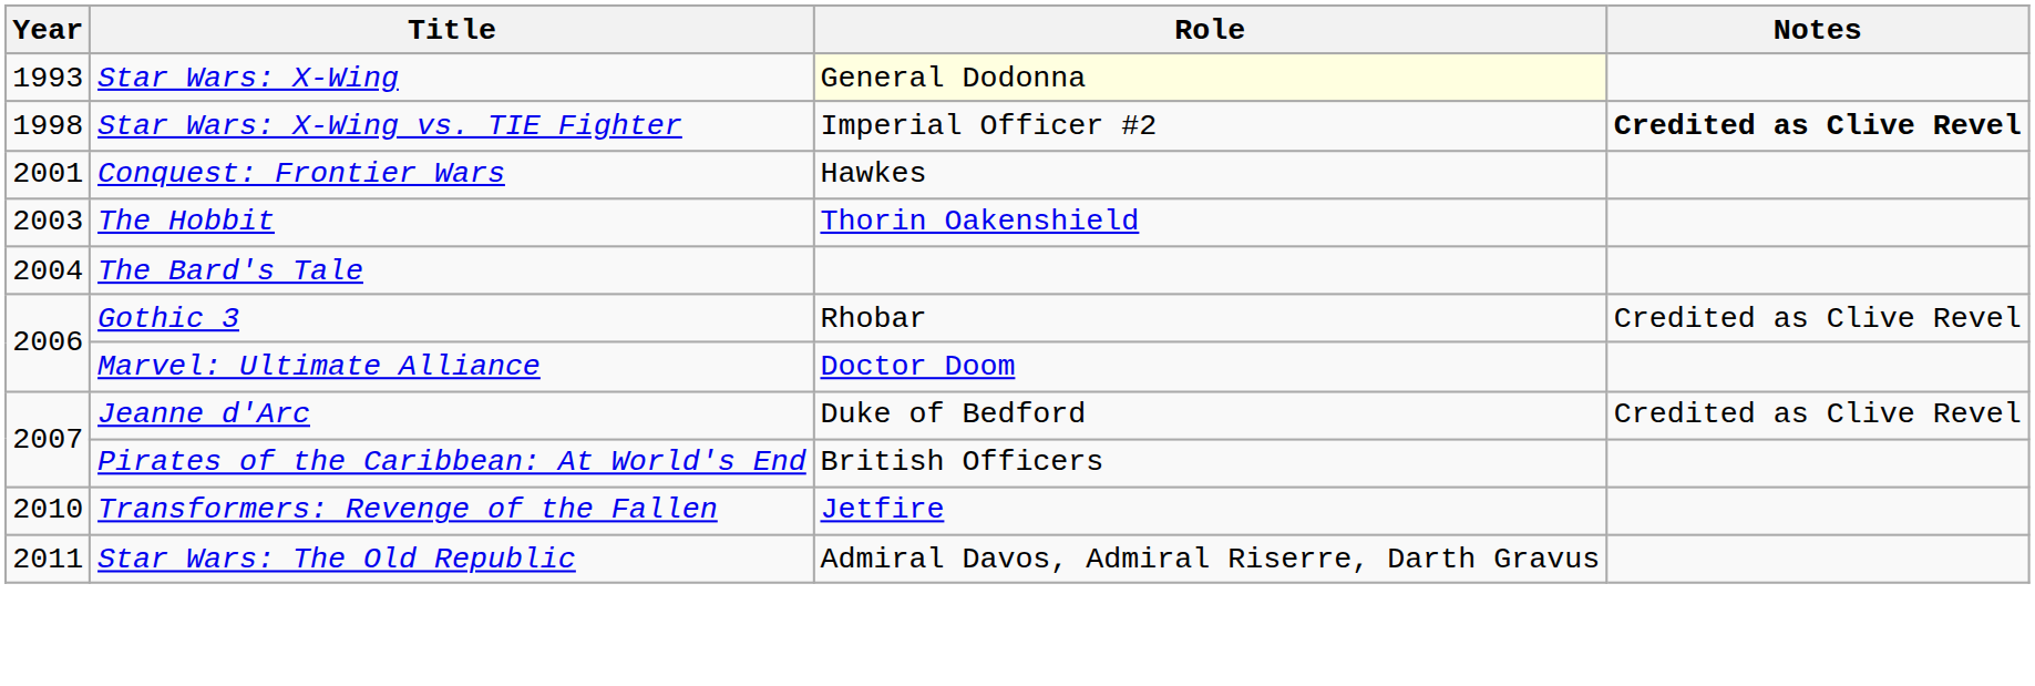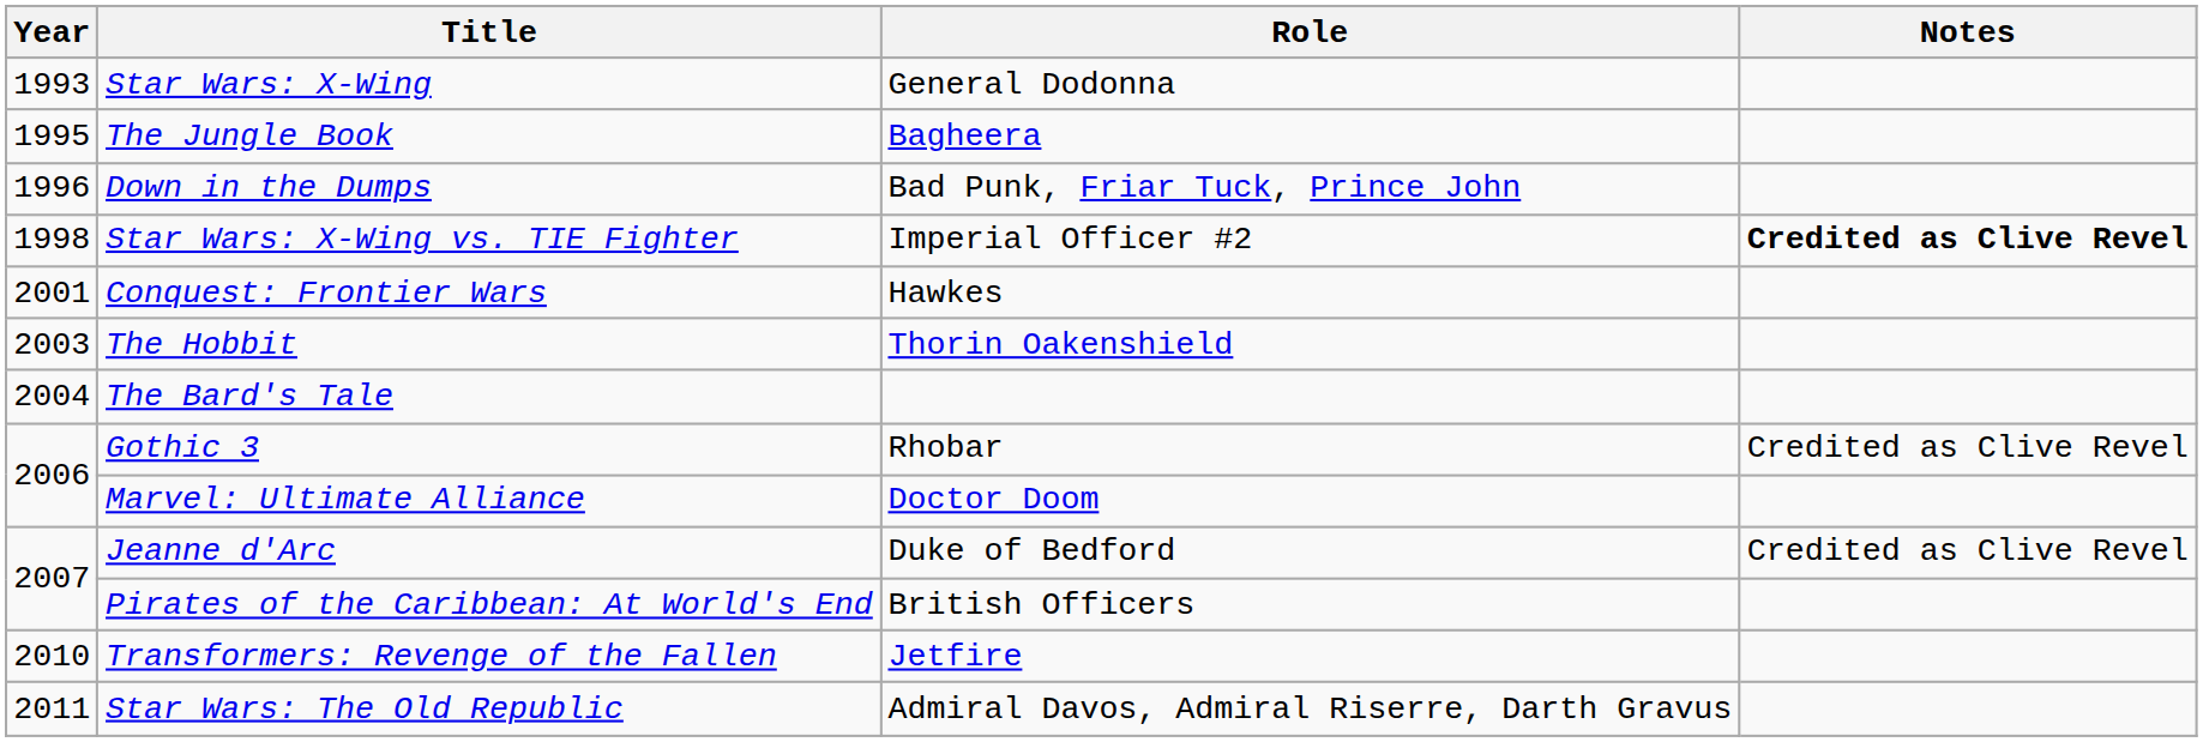Star Wars: X-Wing | Role: lightyellow background -> no background
+ row: 1995 | The Jungle Book | Bagheera
+ row: 1996 | Down in the Dumps | Bad Punk, Friar Tuck, Prince John
